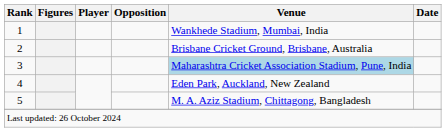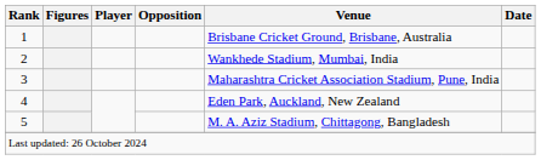1 | Venue: Wankhede Stadium, Mumbai, India -> Brisbane Cricket Ground, Brisbane, Australia
2 | Venue: Brisbane Cricket Ground, Brisbane, Australia -> Wankhede Stadium, Mumbai, India
3 | Venue: lightblue background -> no background
